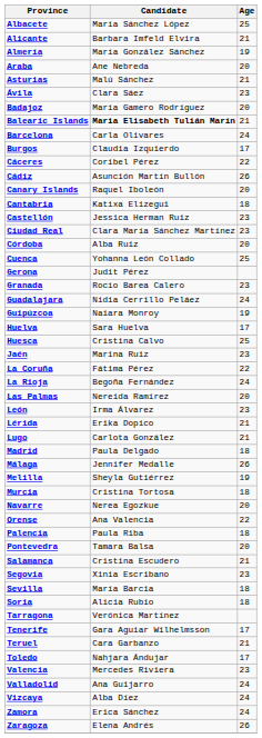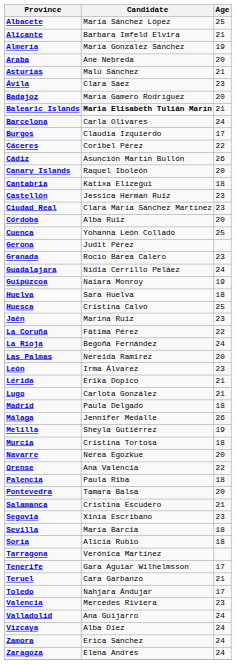Huelva | Age: 17 -> 18
Zaragoza | Age: 26 -> 24
